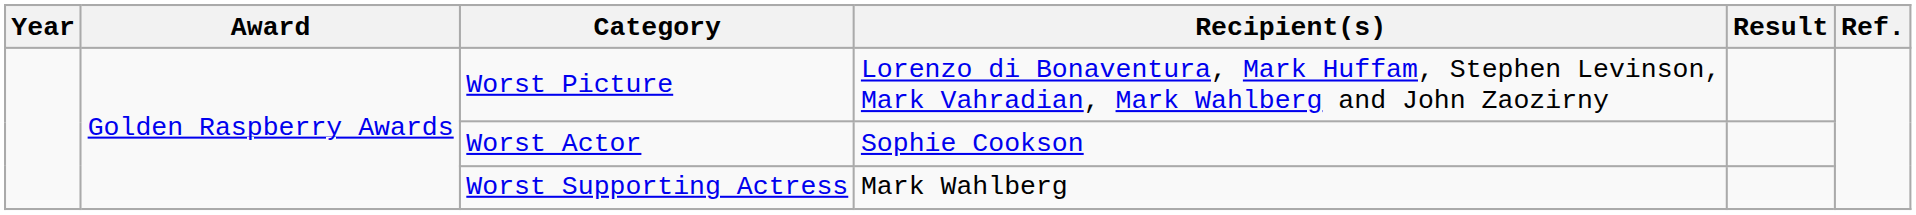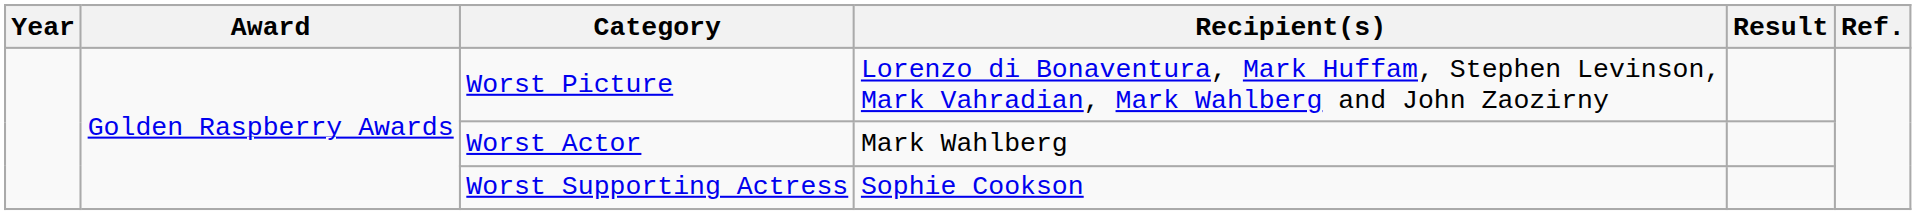Worst Actor | Recipient(s): Sophie Cookson -> Mark Wahlberg
Worst Supporting Actress | Recipient(s): Mark Wahlberg -> Sophie Cookson
